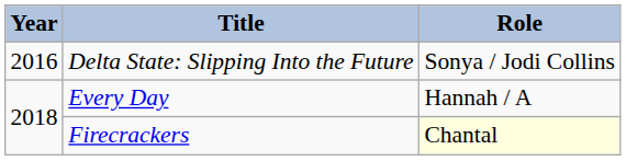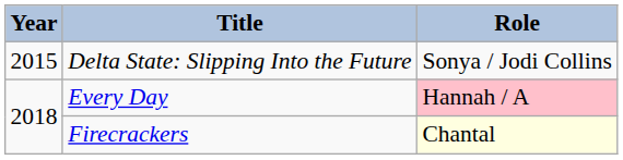Delta State: Slipping Into the Future | Year: 2016 -> 2015
Every Day | Role: no background -> pink background
